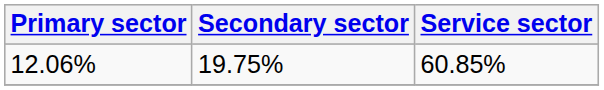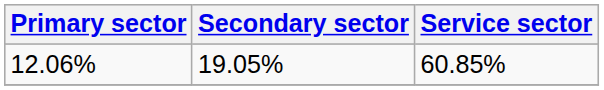12.06% | Secondary sector: 19.75% -> 19.05%
